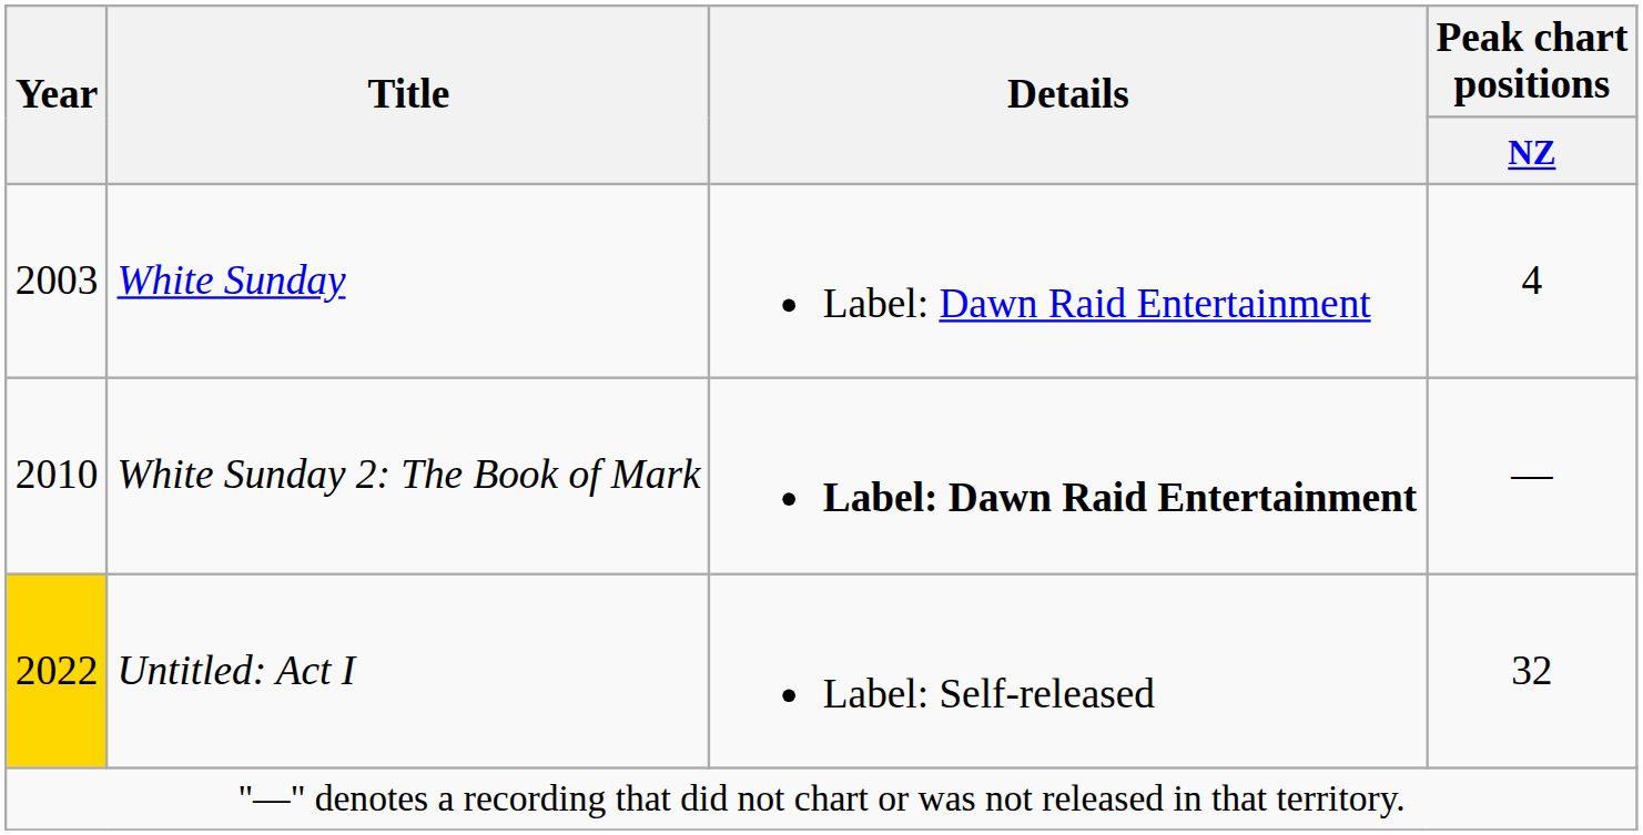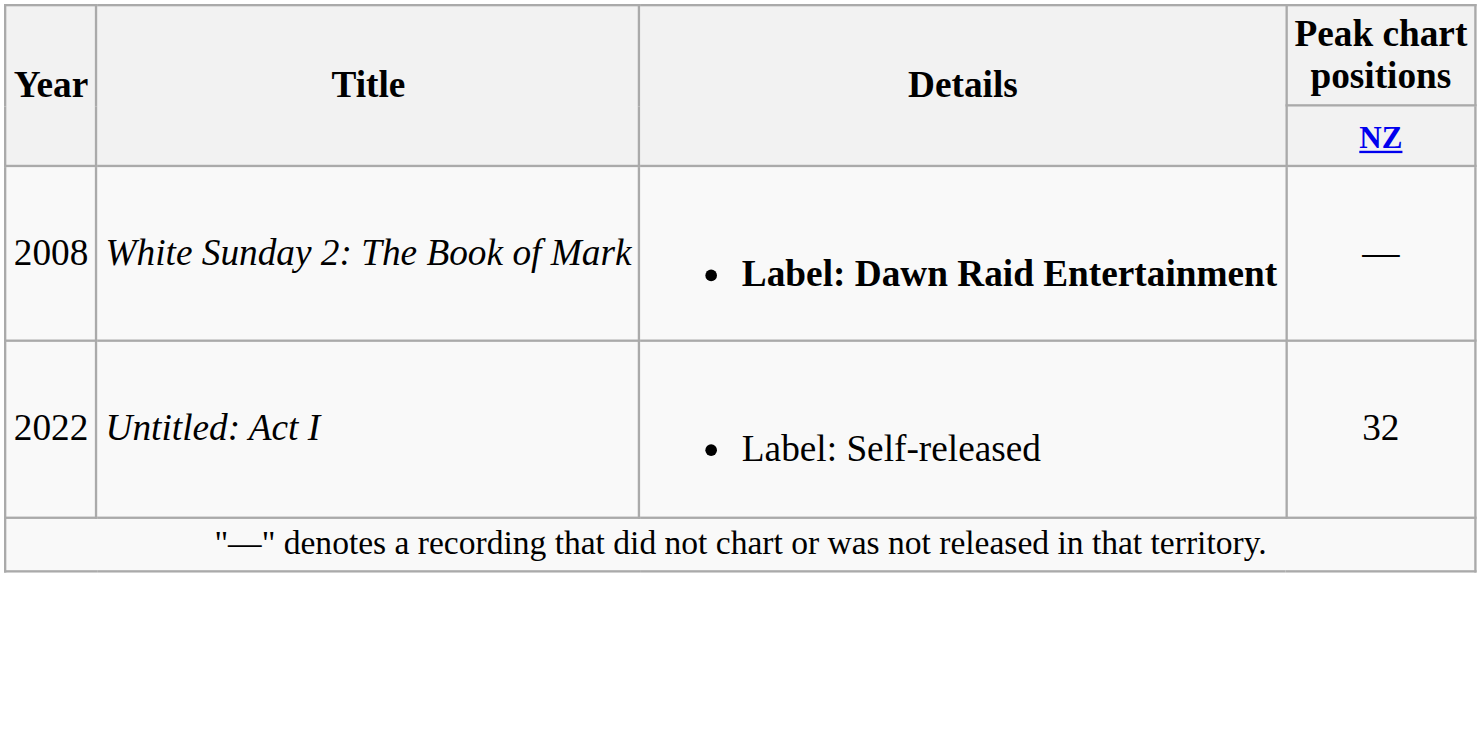- row: 2003 | White Sunday | Label: Dawn Raid Entertainment | 4
White Sunday 2: The Book of Mark | Year: 2010 -> 2008
Untitled: Act I | Year: gold background -> no background
